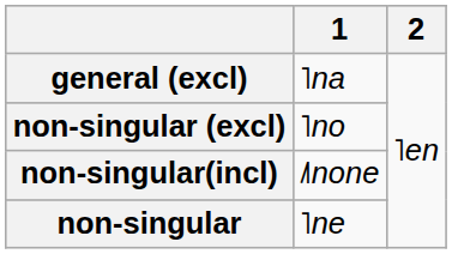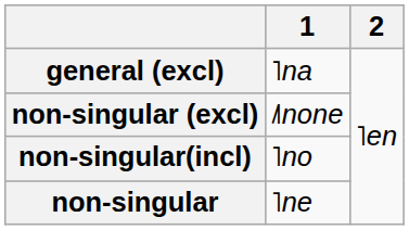non-singular (excl) | 1: ˥no -> ˩˥none
non-singular(incl) | 1: ˩˥none -> ˥no
